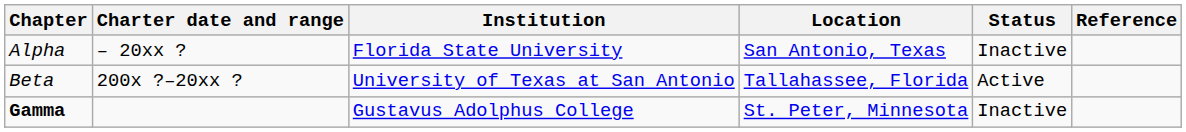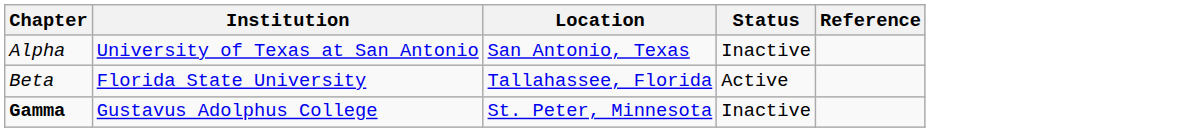- column: Charter date and range | – 20xx ? | 200x ?–20xx ?
Alpha | Institution: Florida State University -> University of Texas at San Antonio
Beta | Institution: University of Texas at San Antonio -> Florida State University
